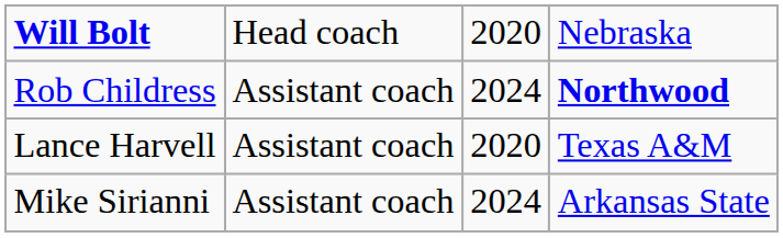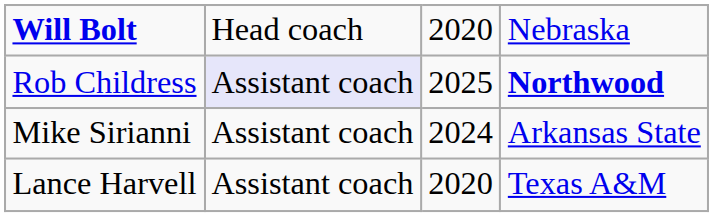Rob Childress | column 2: no background -> lavender background
Rob Childress | column 3: 2024 -> 2025
rows swapped: Lance Harvell <-> Mike Sirianni
